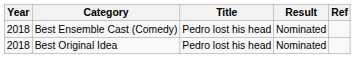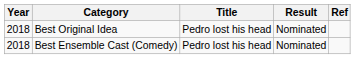rows swapped: Best Original Idea <-> Best Ensemble Cast (Comedy)
